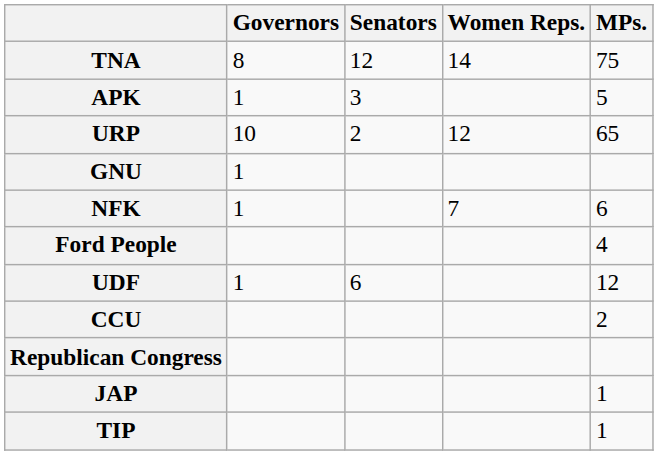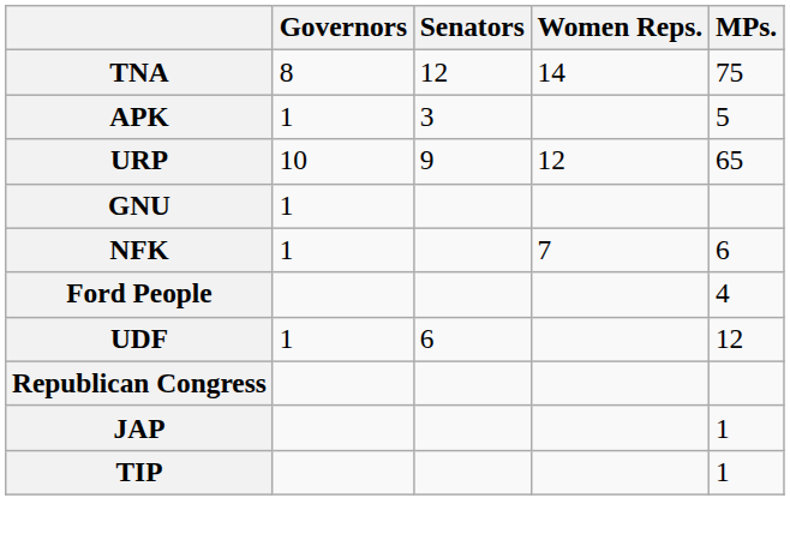URP | Senators: 2 -> 9
- row: CCU | 2
